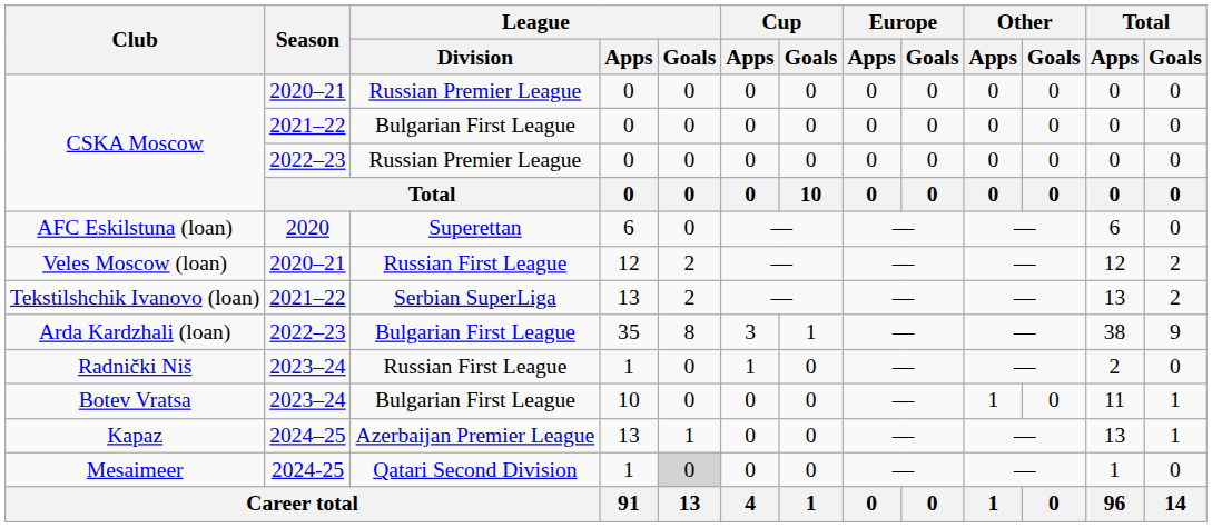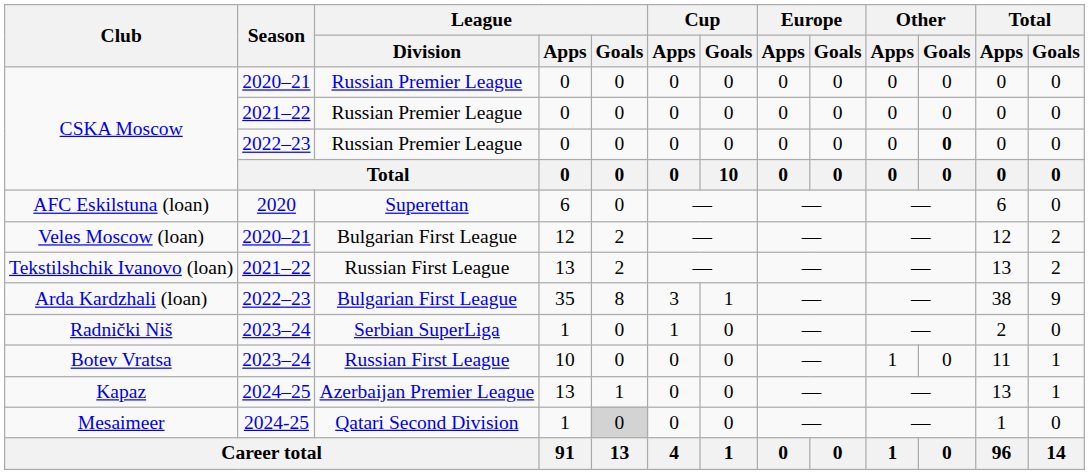CSKA Moscow / 2021–22 | League / Division: Bulgarian First League -> Russian Premier League
CSKA Moscow / 2022–23 | Other / Goals: normal -> bold
Veles Moscow (loan) | League / Division: Russian First League -> Bulgarian First League
Tekstilshchik Ivanovo (loan) | League / Division: Serbian SuperLiga -> Russian First League
Radnički Niš | League / Division: Russian First League -> Serbian SuperLiga
Botev Vratsa | League / Division: Bulgarian First League -> Russian First League
